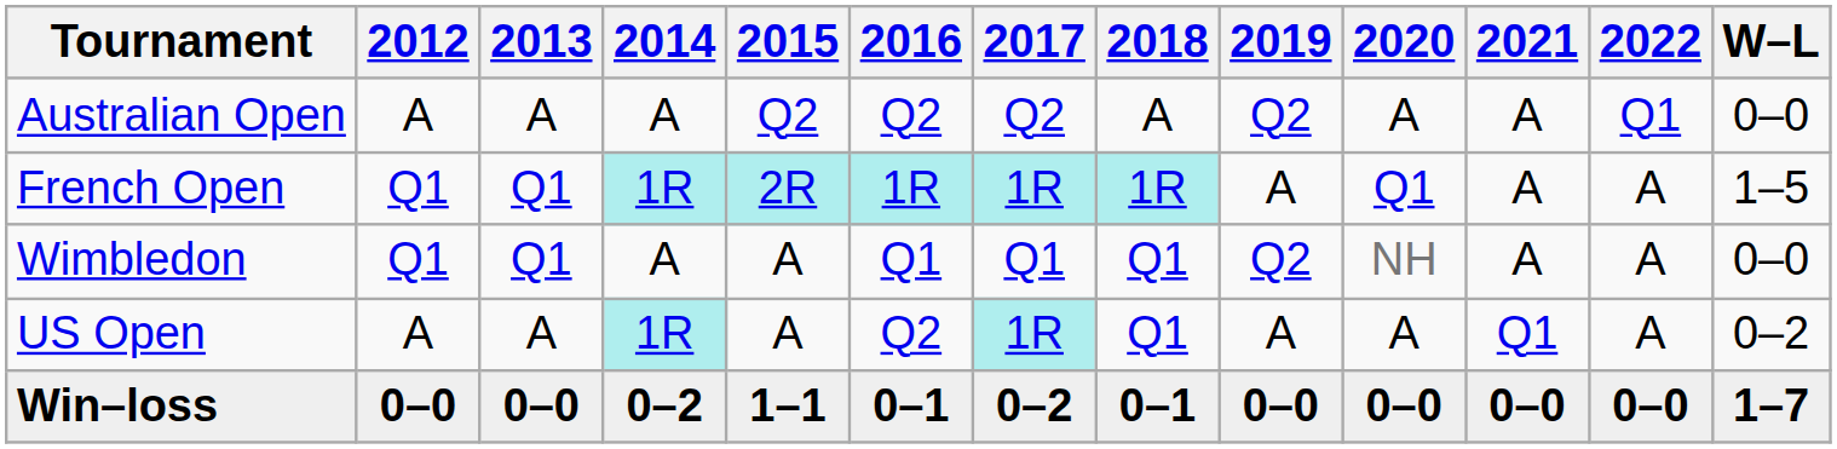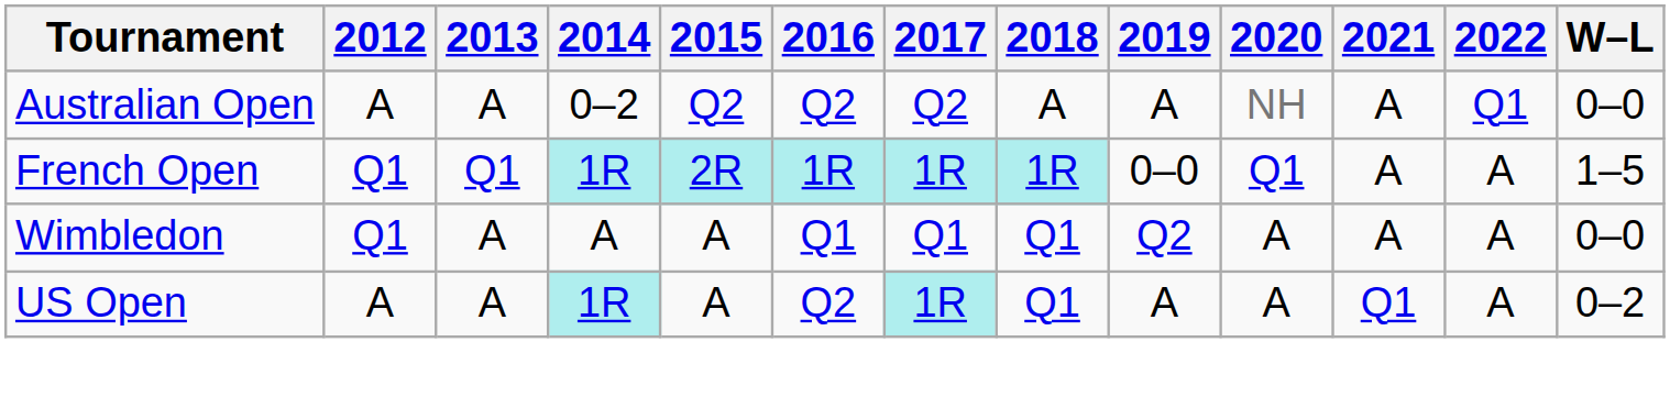Australian Open | 2014: A -> 0–2
Australian Open | 2019: Q2 -> A
Australian Open | 2020: A -> NH
French Open | 2019: A -> 0–0
Wimbledon | 2013: Q1 -> A
Wimbledon | 2020: NH -> A
- row: Win–loss | 0–0 | 0–0 | 0–2 | 1–1 | 0–1 | 0–2 | 0–1 | 0–0 | 0–0 | 0–0 | 0–0 | 1–7
